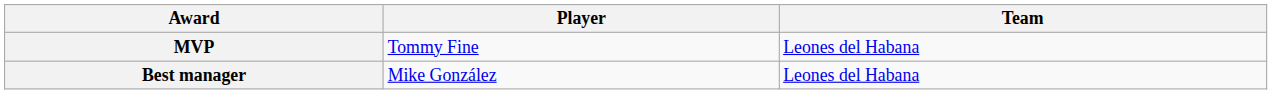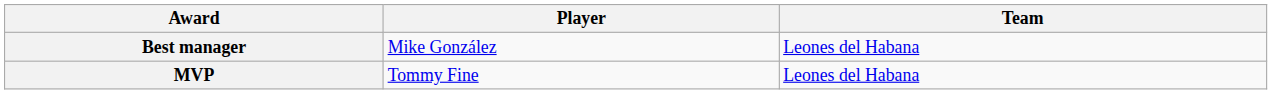rows swapped: MVP <-> Best manager
